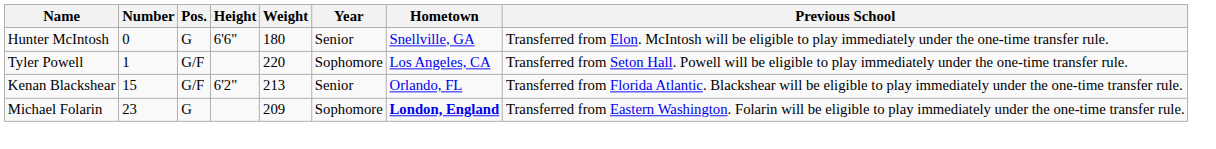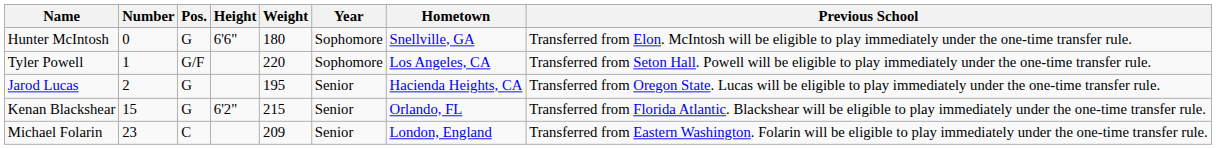Hunter McIntosh | Year: Senior -> Sophomore
+ row: Jarod Lucas | 2 | G | 195 | Senior | Hacienda Heights, CA | Transferred from Oregon State. Lucas will be eligible to play immediately under the one-time transfer rule.
Kenan Blackshear | Pos.: G/F -> G
Kenan Blackshear | Weight: 213 -> 215
Michael Folarin | Pos.: G -> C
Michael Folarin | Year: Sophomore -> Senior
Michael Folarin | Hometown: bold -> normal
